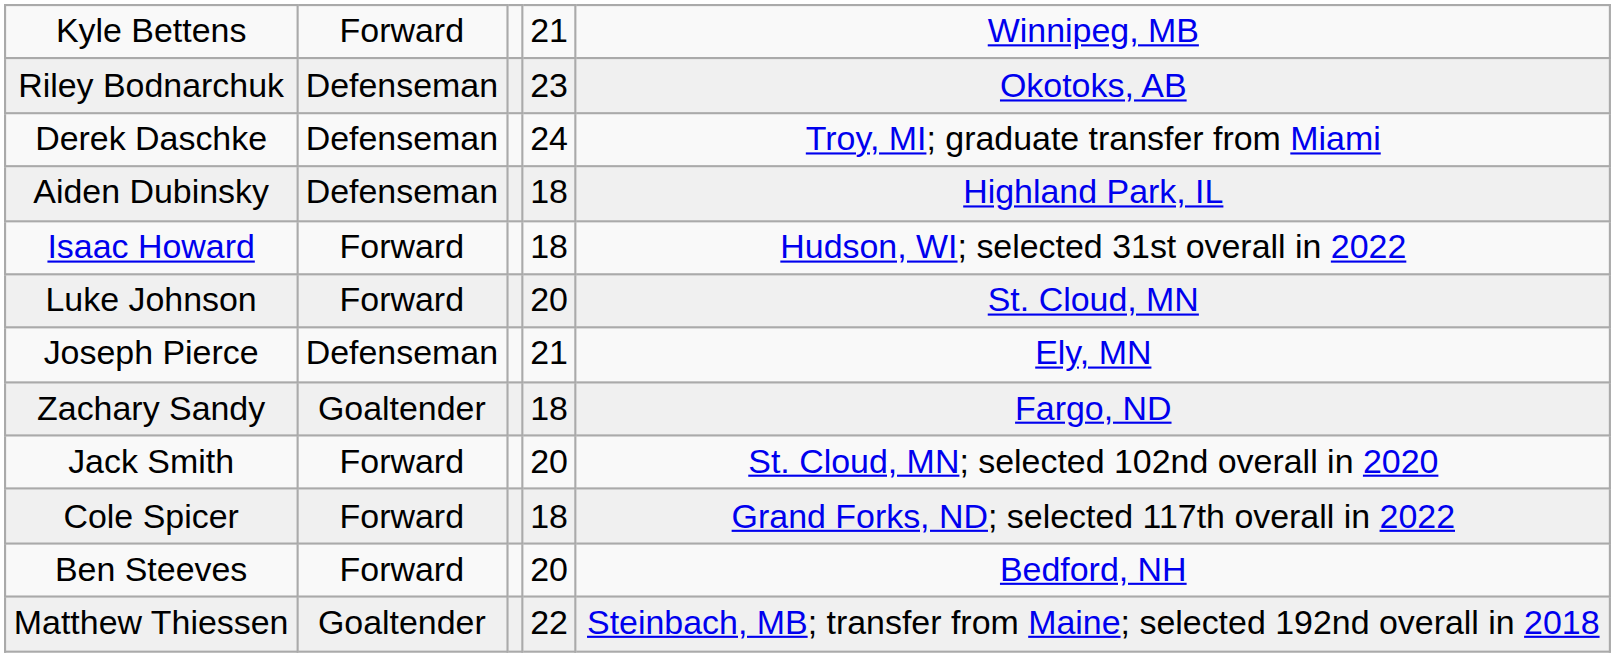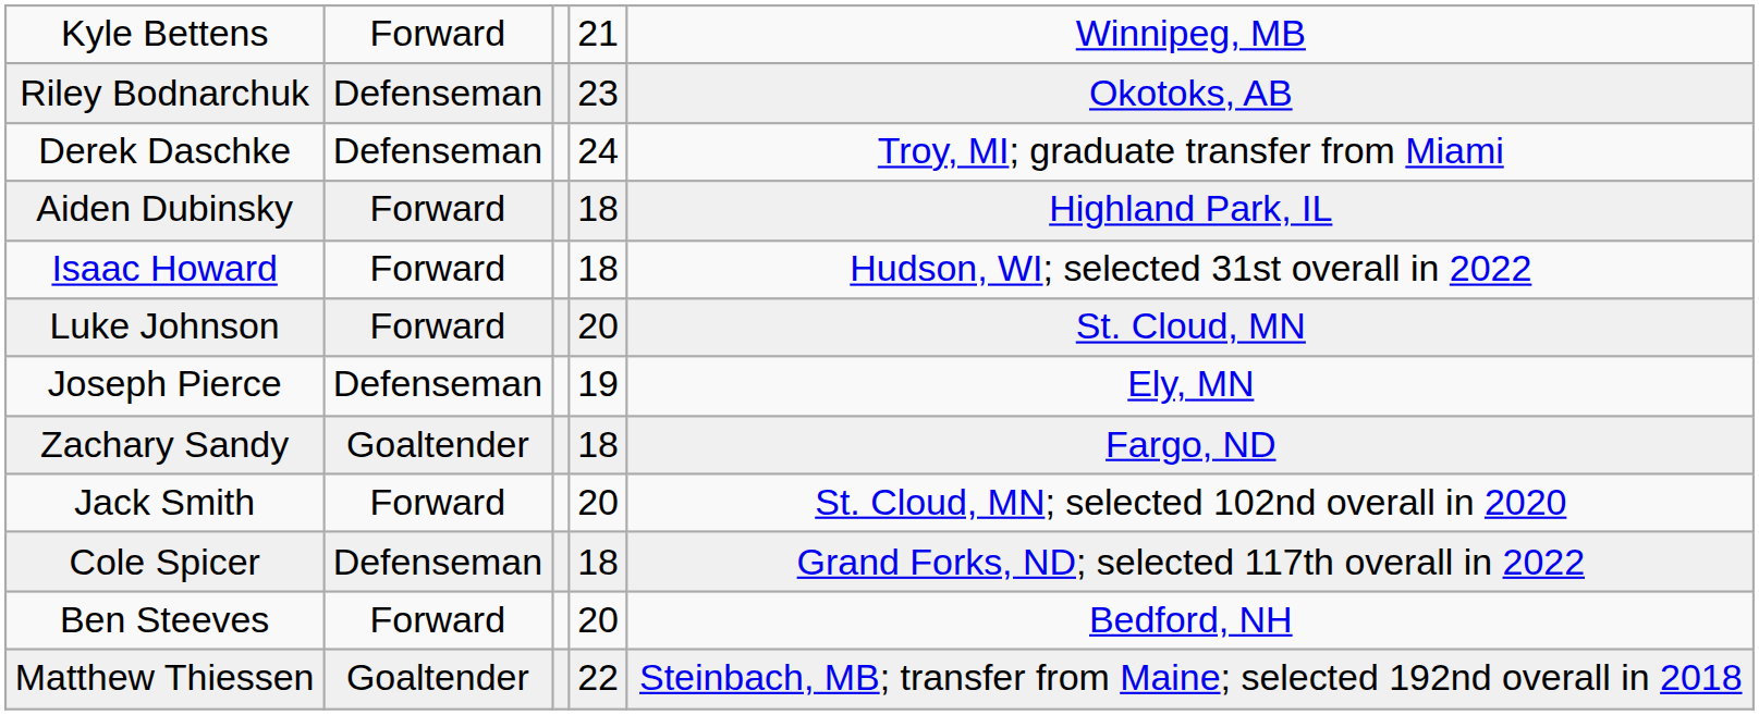Aiden Dubinsky | column 2: Defenseman -> Forward
Joseph Pierce | column 4: 21 -> 19
Cole Spicer | column 2: Forward -> Defenseman
